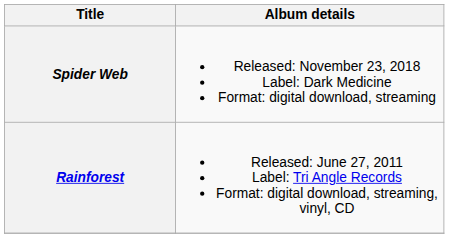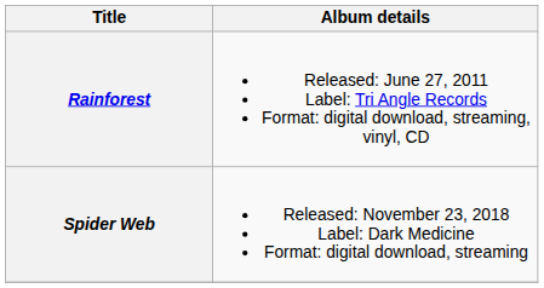rows swapped: Rainforest <-> Spider Web
